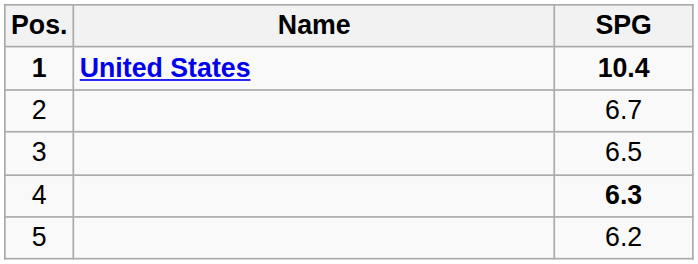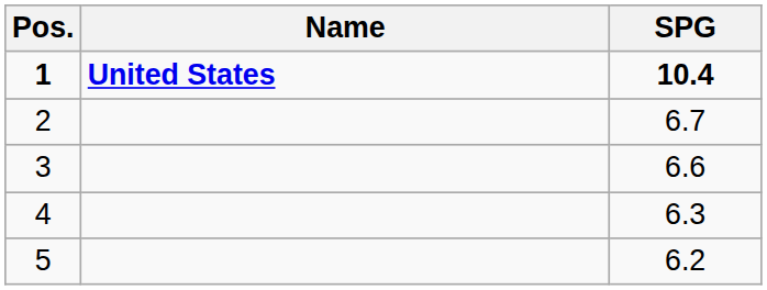3 | SPG: 6.5 -> 6.6
4 | SPG: bold -> normal
